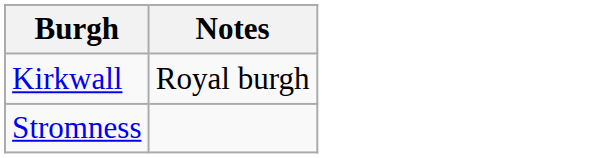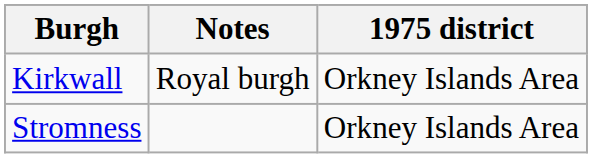+ column: 1975 district | Orkney Islands Area | Orkney Islands Area
